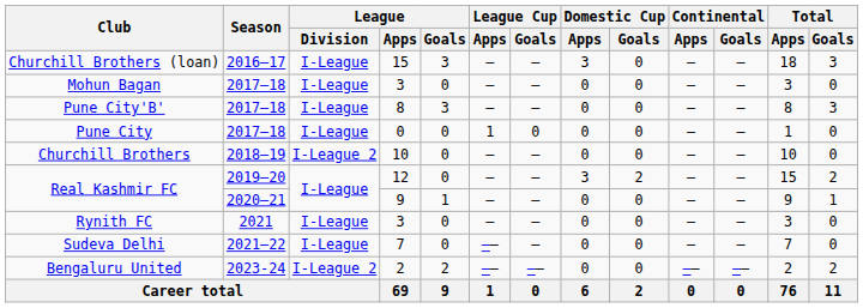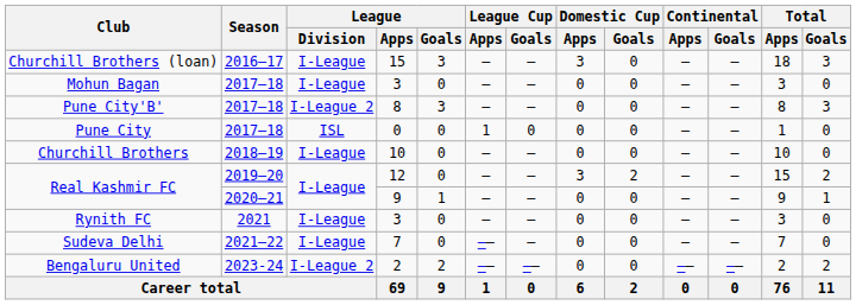Pune City'B' | League / Division: I-League -> I-League 2
Pune City | League / Division: I-League -> ISL
Churchill Brothers | League / Division: I-League 2 -> I-League
